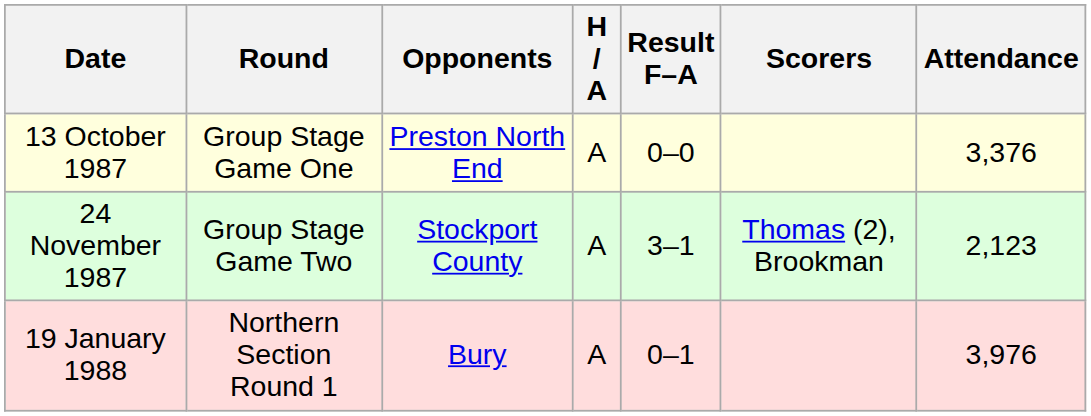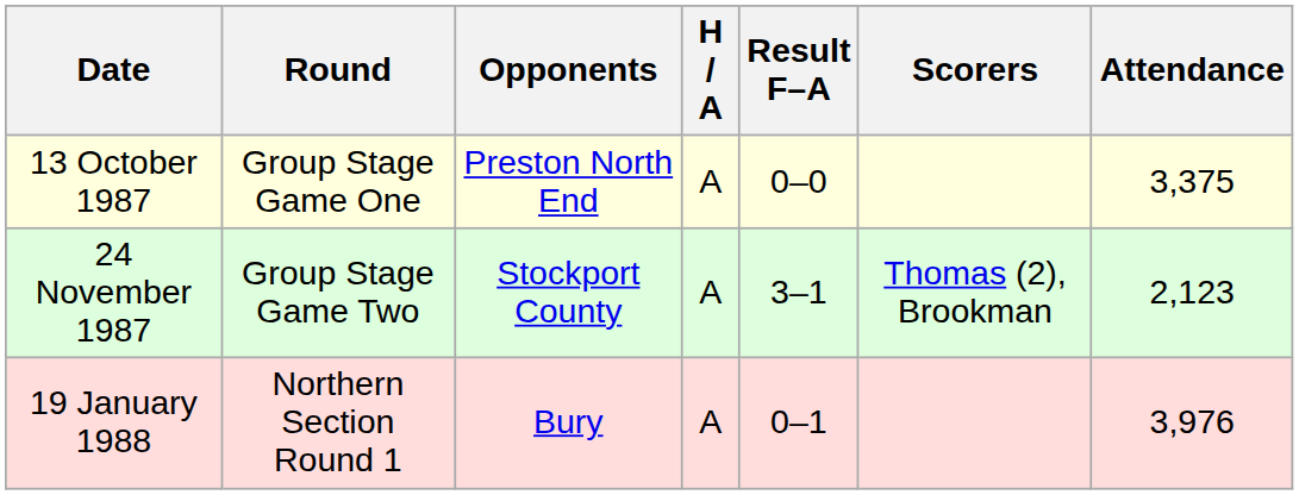13 October 1987 | Attendance: 3,376 -> 3,375
